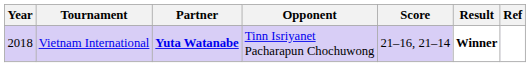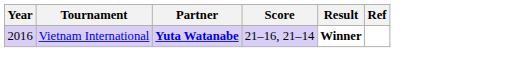- column: Opponent | Tinn Isriyanet Pacharapun Chochuwong
Vietnam International | Year: 2018 -> 2016
